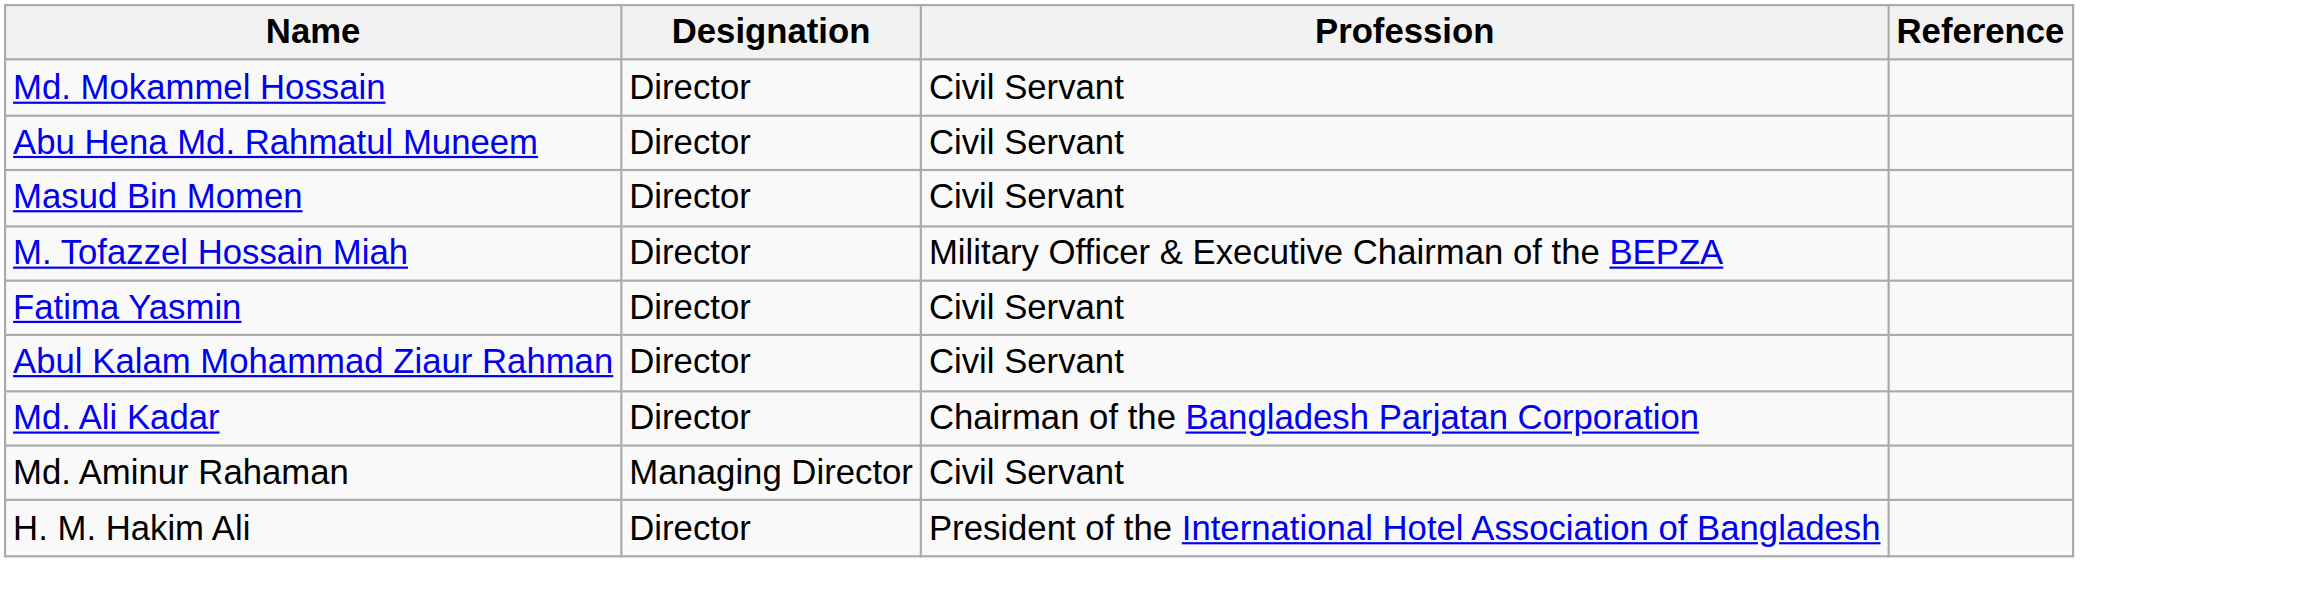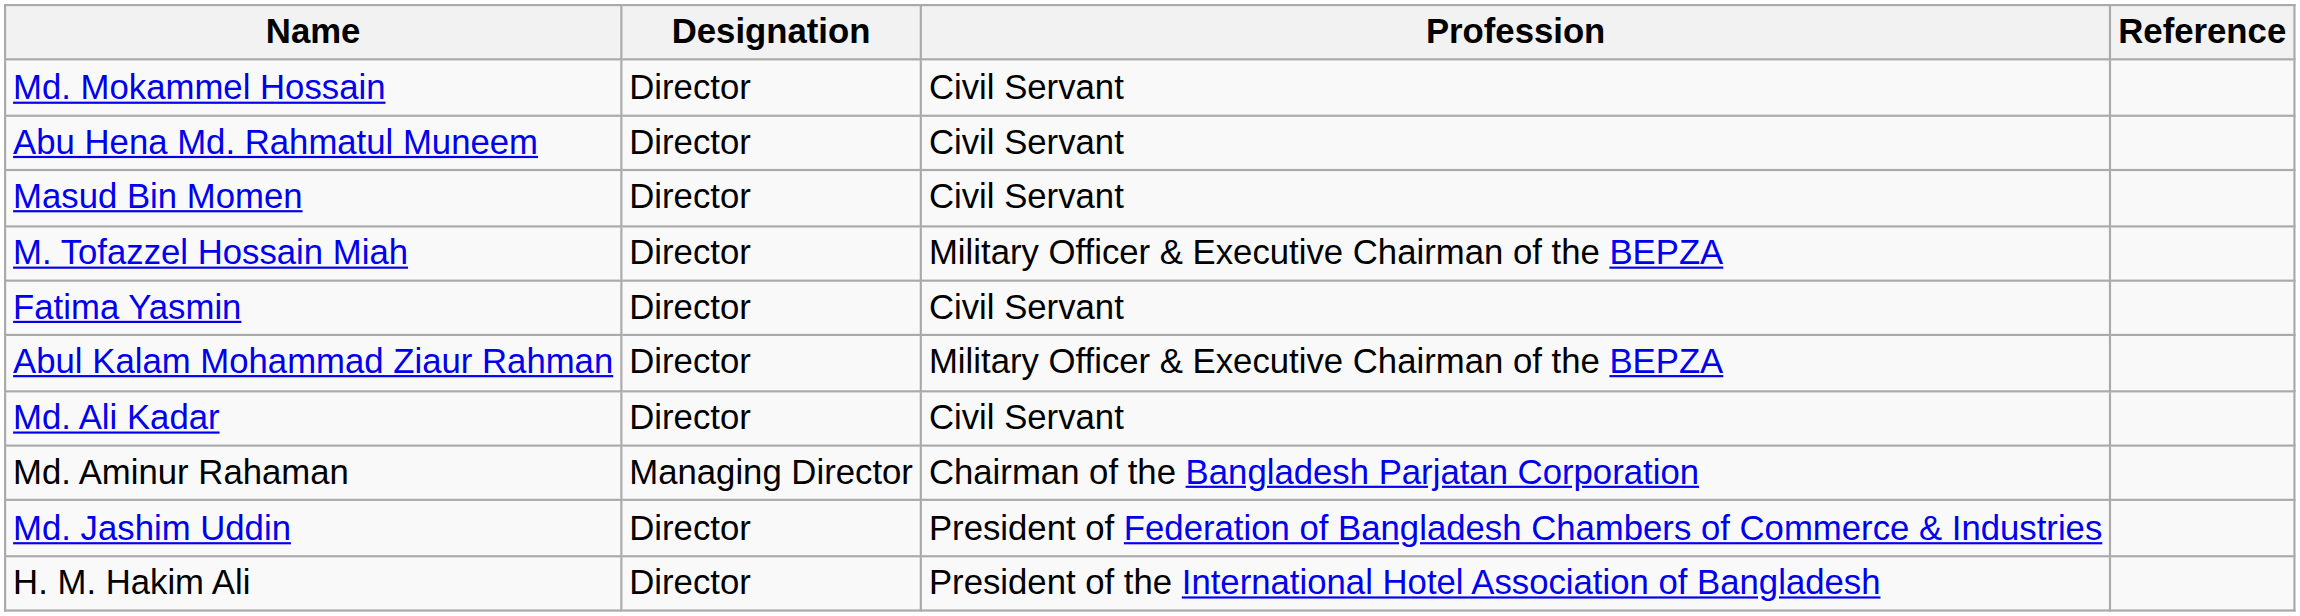Abul Kalam Mohammad Ziaur Rahman | Profession: Civil Servant -> Military Officer & Executive Chairman of the BEPZA
Md. Ali Kadar | Profession: Chairman of the Bangladesh Parjatan Corporation -> Civil Servant
Md. Aminur Rahaman | Profession: Civil Servant -> Chairman of the Bangladesh Parjatan Corporation
+ row: Md. Jashim Uddin | Director | President of Federation of Bangladesh Chambers of Commerce & Industries
